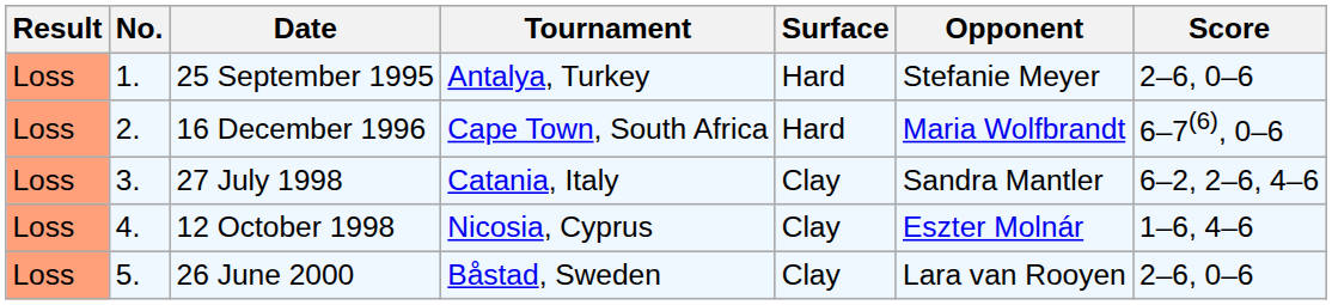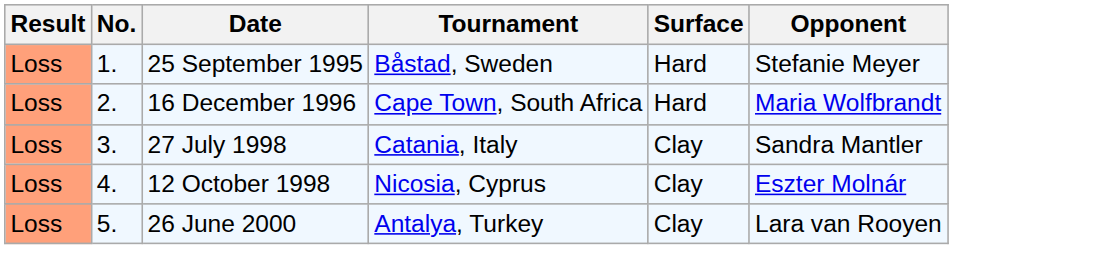- column: Score | 2–6, 0–6 | 6–7(6), 0–6 | 6–2, 2–6, 4–6 | 1–6, 4–6 | 2–6, 0–6
25 September 1995 | Tournament: Antalya, Turkey -> Båstad, Sweden
26 June 2000 | Tournament: Båstad, Sweden -> Antalya, Turkey
